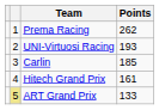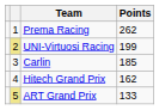UNI-Virtuosi Racing | column 2: no background -> khaki background
UNI-Virtuosi Racing | Points: 193 -> 199
Hitech Grand Prix | Points: 161 -> 162
